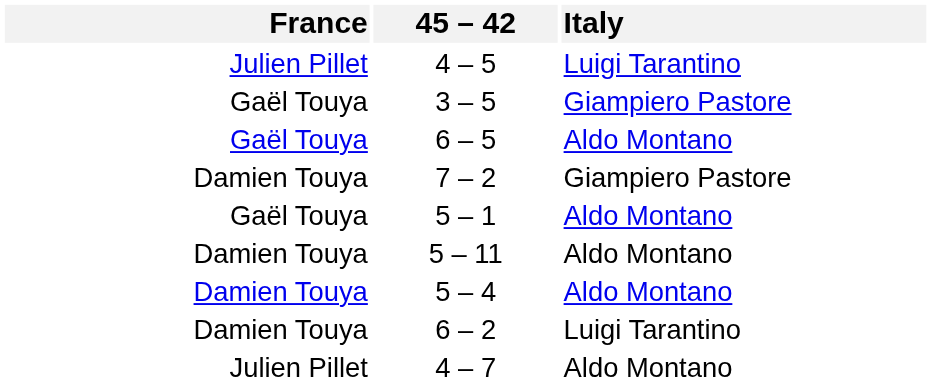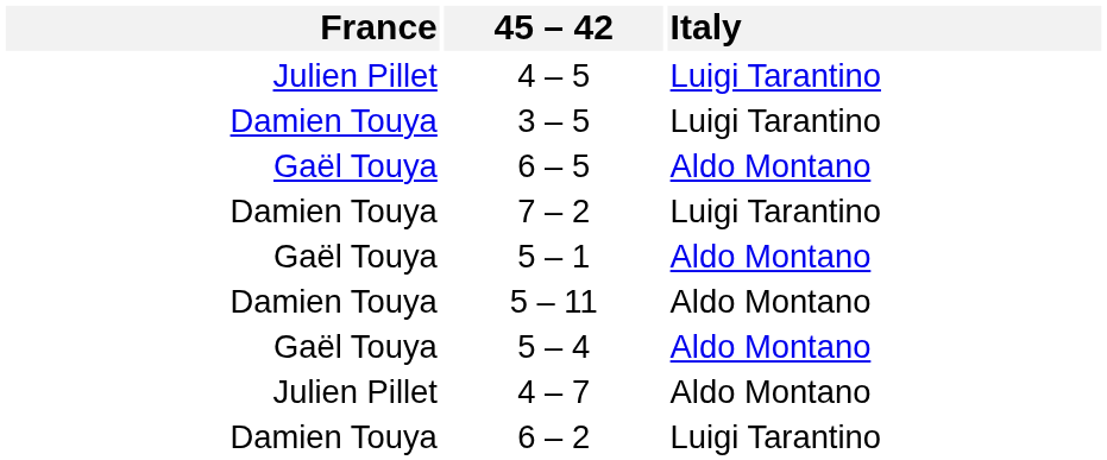3 – 5 | France: Gaël Touya -> Damien Touya
3 – 5 | Italy: Giampiero Pastore -> Luigi Tarantino
7 – 2 | Italy: Giampiero Pastore -> Luigi Tarantino
5 – 4 | France: Damien Touya -> Gaël Touya
rows swapped: 4 – 7 <-> 6 – 2
